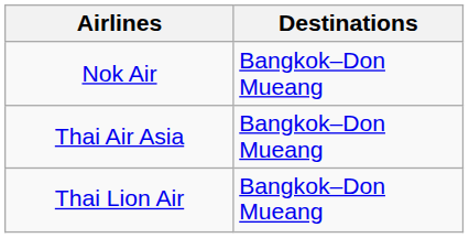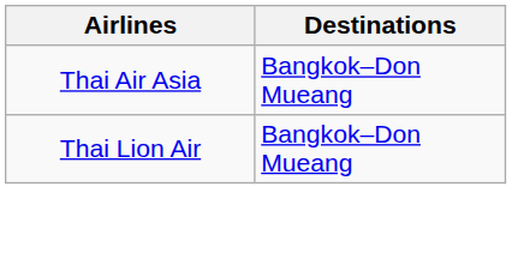- row: Nok Air | Bangkok–Don Mueang
